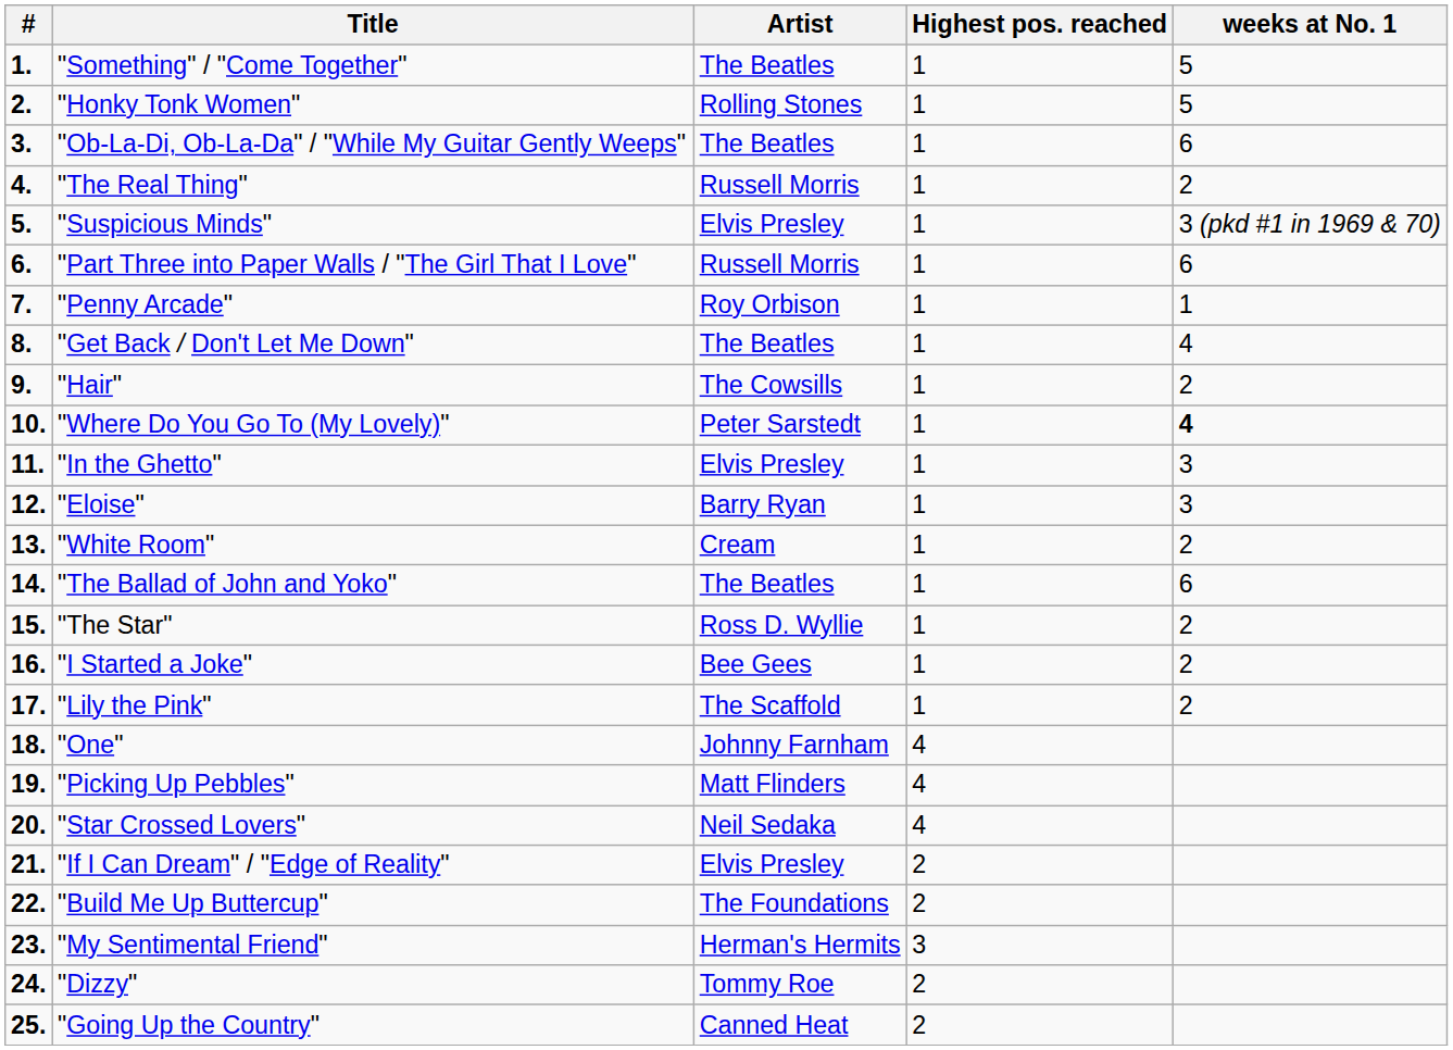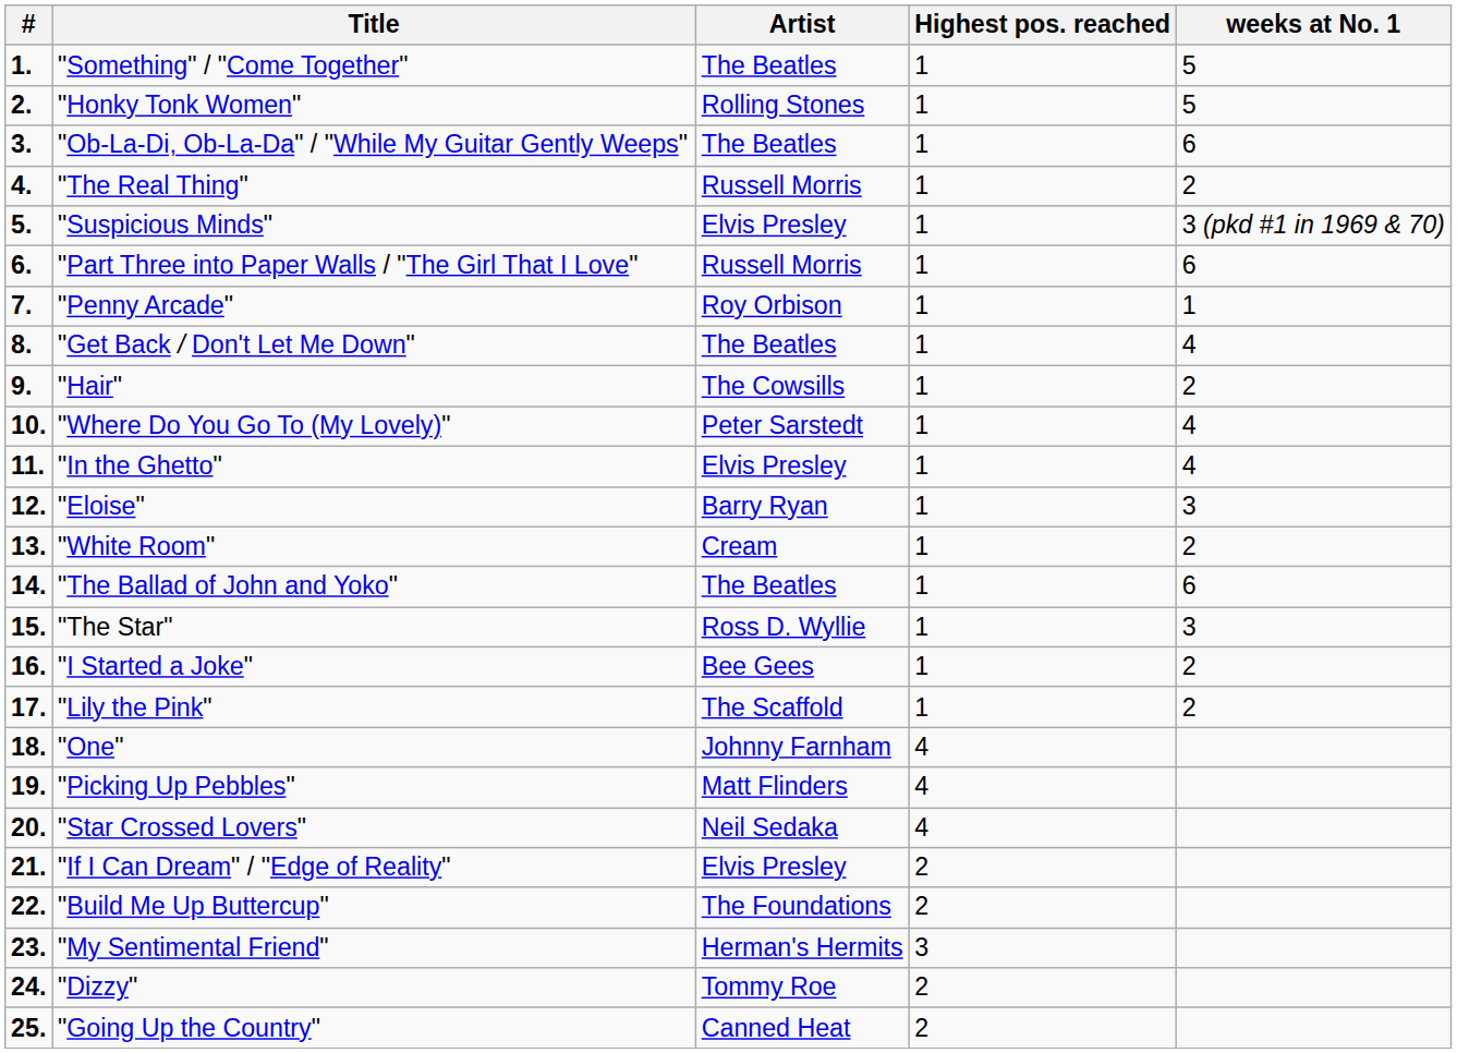"Where Do You Go To (My Lovely)" | weeks at No. 1: bold -> normal
"In the Ghetto" | weeks at No. 1: 3 -> 4
"The Star" | weeks at No. 1: 2 -> 3
